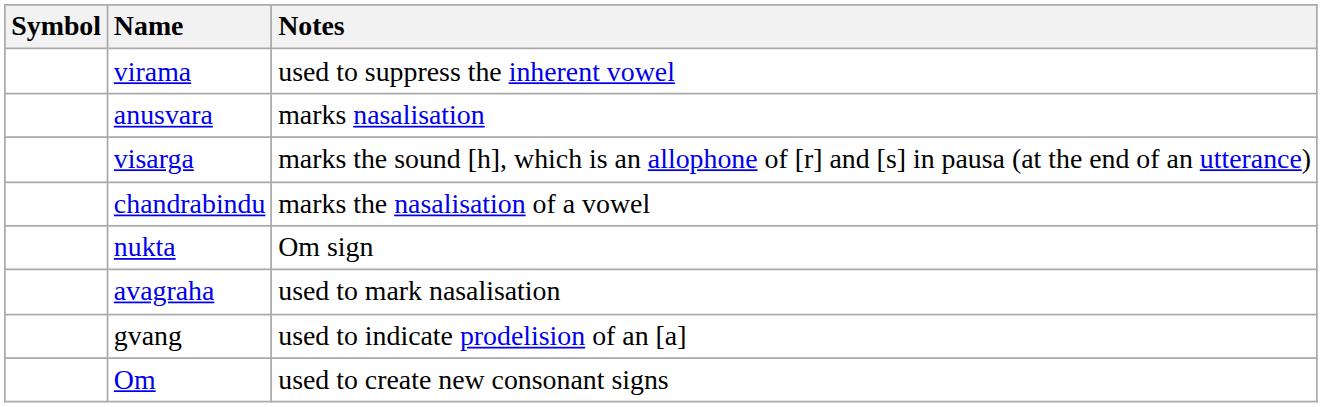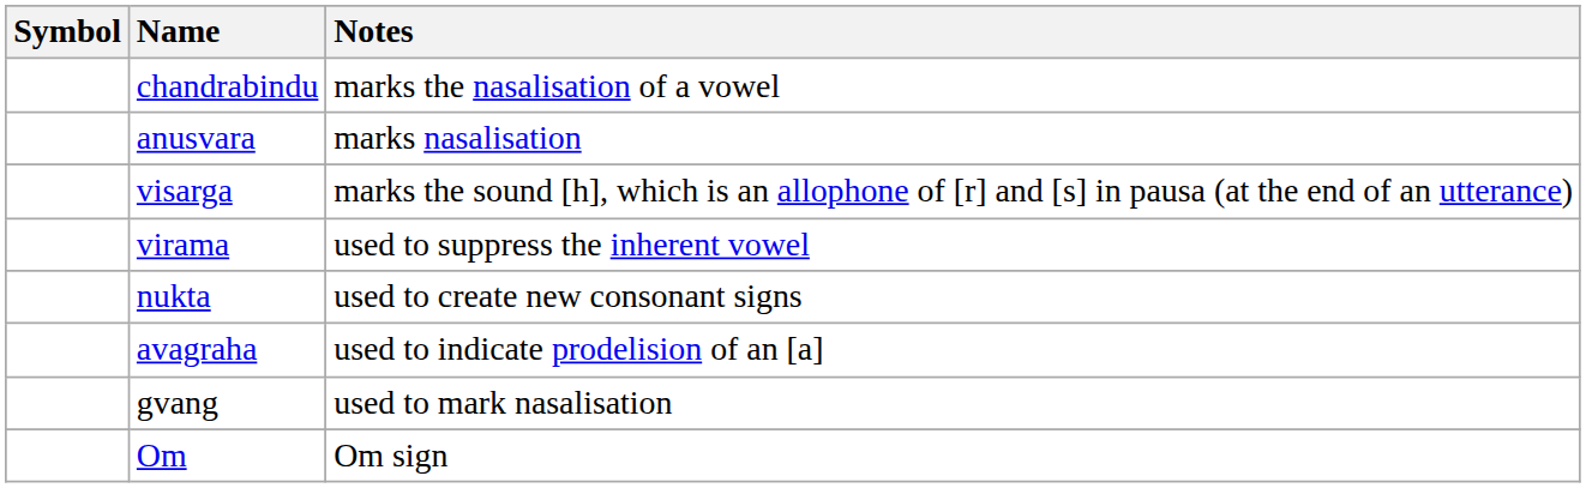rows swapped: chandrabindu <-> virama
nukta | Notes: Om sign -> used to create new consonant signs
avagraha | Notes: used to mark nasalisation -> used to indicate prodelision of an [a]
gvang | Notes: used to indicate prodelision of an [a] -> used to mark nasalisation
Om | Notes: used to create new consonant signs -> Om sign
